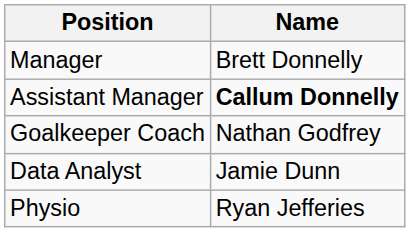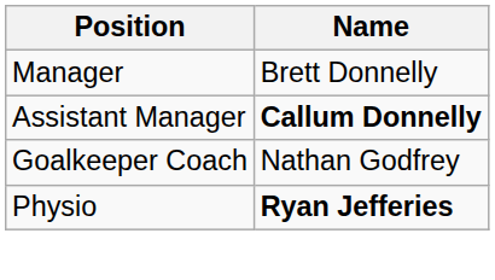- row: Data Analyst | Jamie Dunn
Physio | Name: normal -> bold
